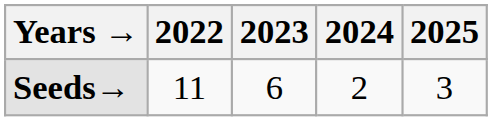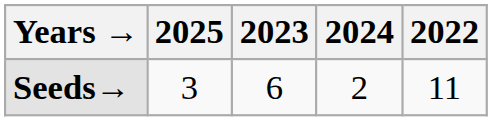columns swapped: 2022 <-> 2025
